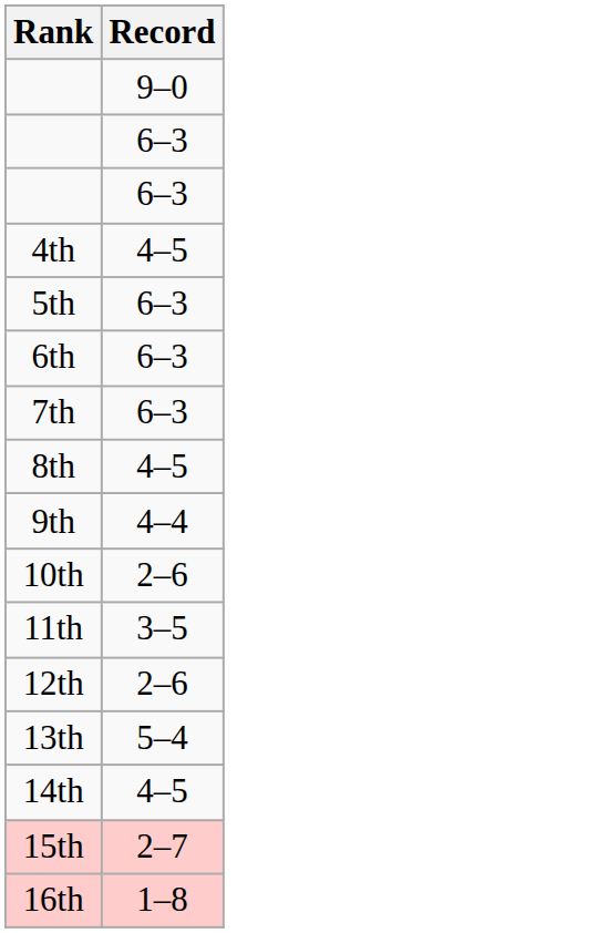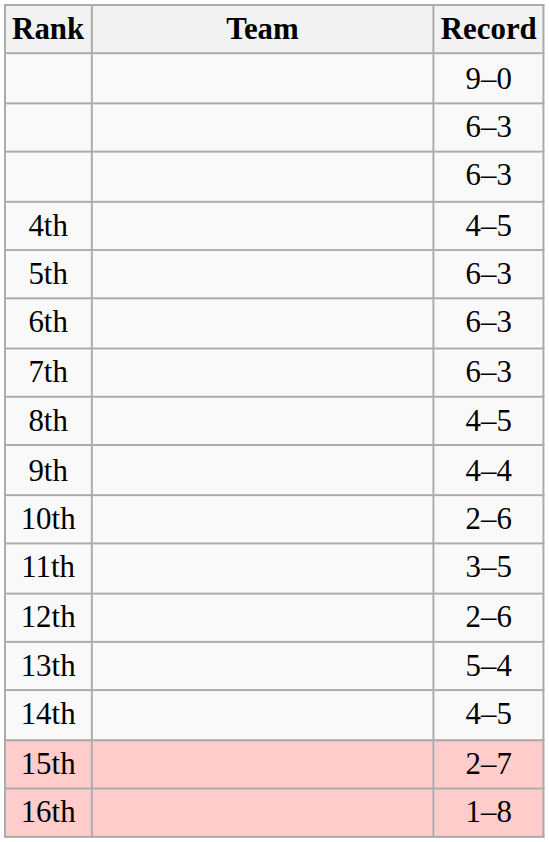+ column: Team
